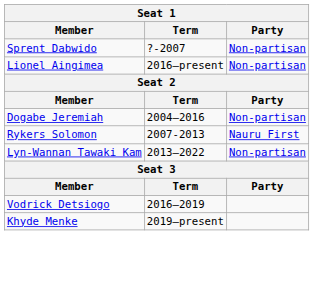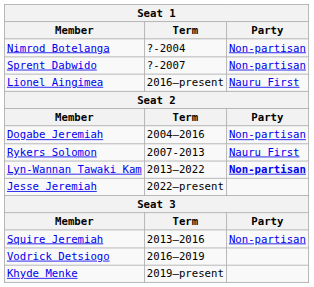+ row: Nimrod Botelanga | ?-2004 | Non-partisan
Lionel Aingimea | Party: Non-partisan -> Nauru First
Lyn-Wannan Tawaki Kam | Party: normal -> bold
+ row: Jesse Jeremiah | 2022–present
+ row: Squire Jeremiah | 2013–2016 | Non-partisan
